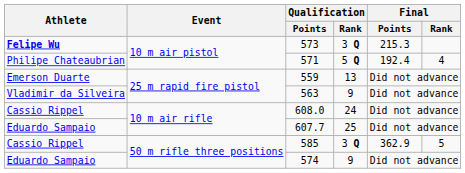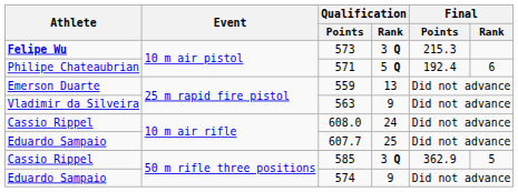571 | Final / Rank: 4 -> 6
